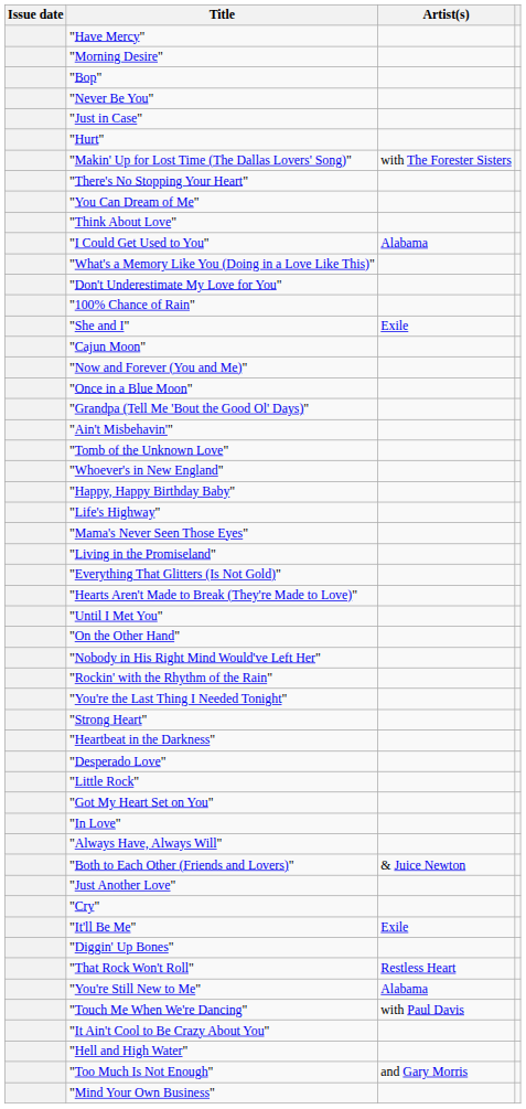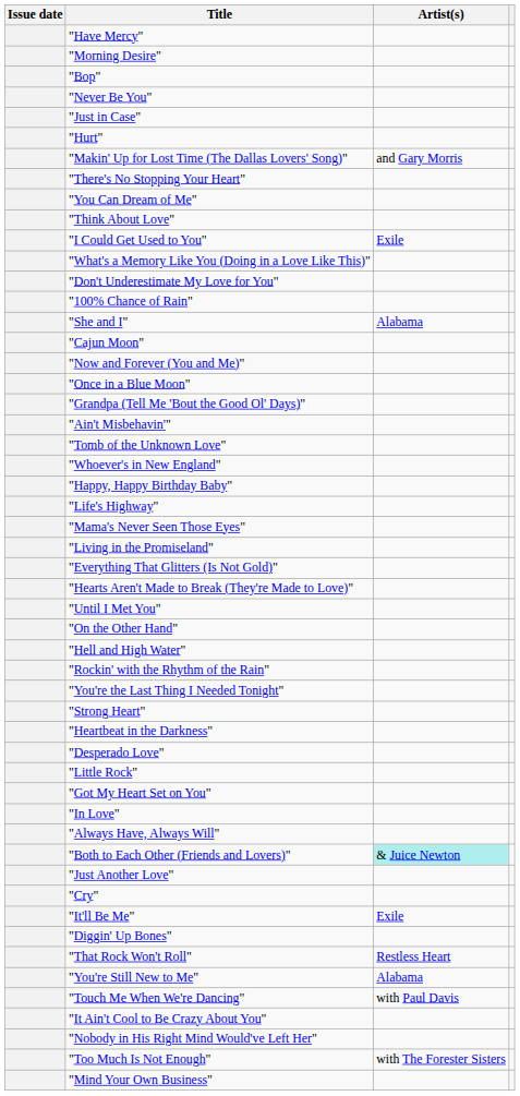"Makin' Up for Lost Time (The Dallas Lovers' Song)" | Artist(s): with The Forester Sisters -> and Gary Morris
"I Could Get Used to You" | Artist(s): Alabama -> Exile
"She and I" | Artist(s): Exile -> Alabama
rows swapped: "Nobody in His Right Mind Would've Left Her" <-> "Hell and High Water"
"Both to Each Other (Friends and Lovers)" | Artist(s): no background -> paleturquoise background
"Too Much Is Not Enough" | Artist(s): and Gary Morris -> with The Forester Sisters
